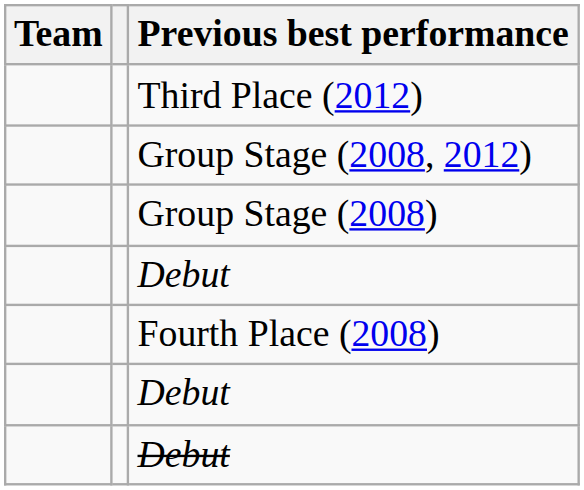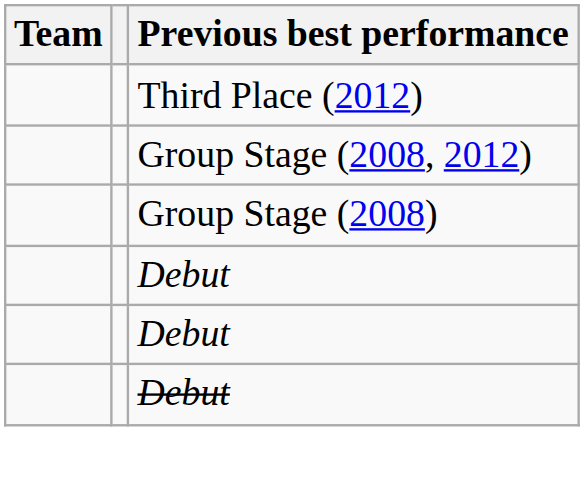- row: Fourth Place (2008)
